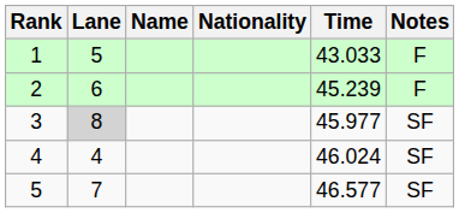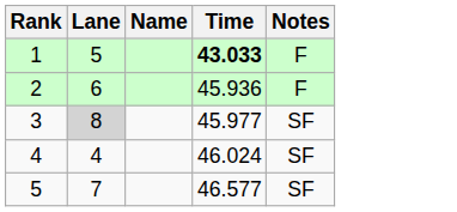- column: Nationality
1 | Time: normal -> bold
2 | Time: 45.239 -> 45.936
